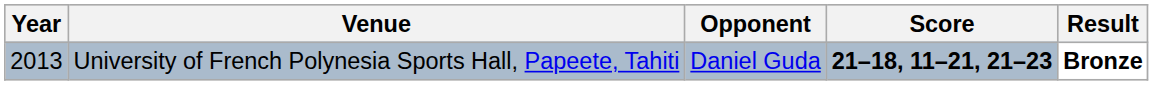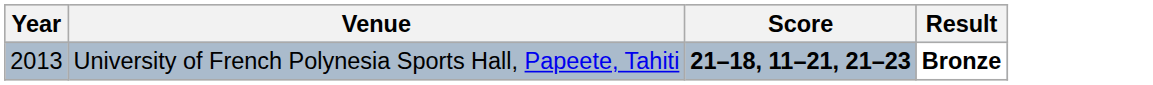- column: Opponent | Daniel Guda
